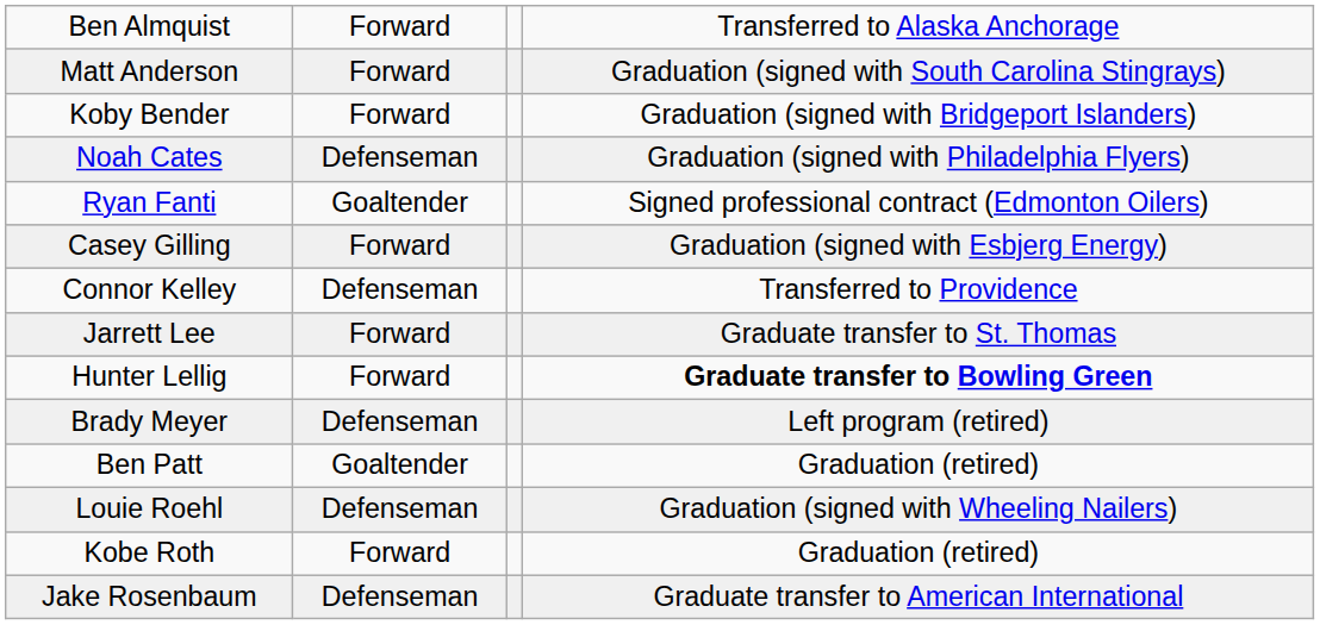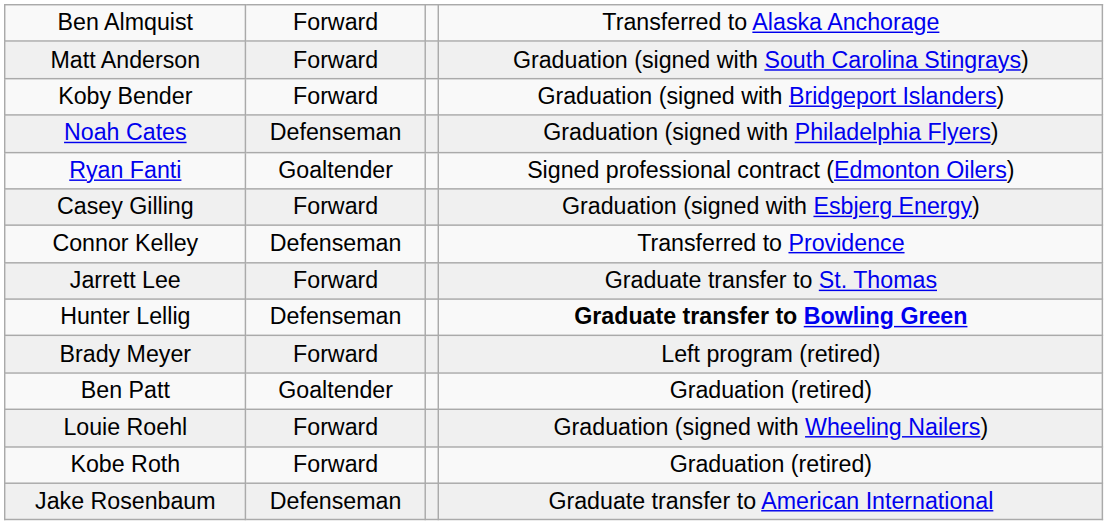Hunter Lellig | column 2: Forward -> Defenseman
Brady Meyer | column 2: Defenseman -> Forward
Louie Roehl | column 2: Defenseman -> Forward
